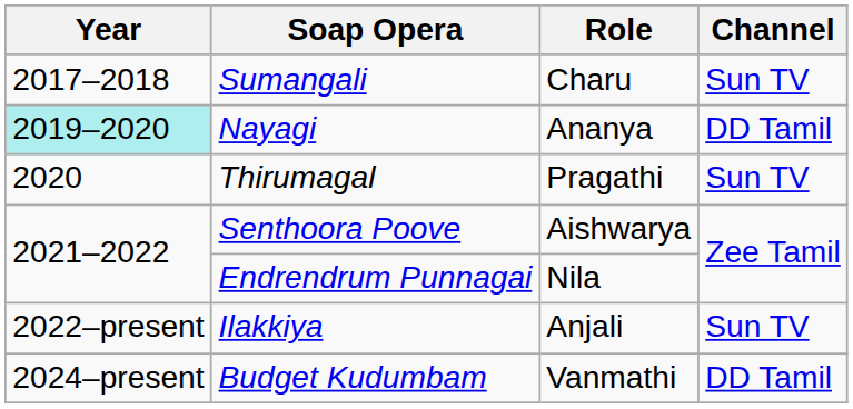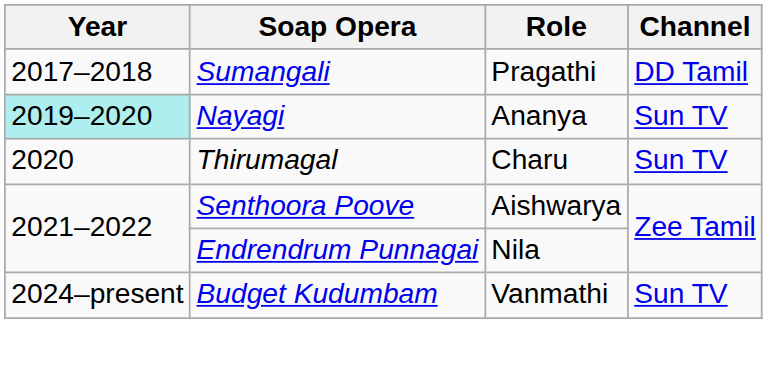Sumangali | Role: Charu -> Pragathi
Sumangali | Channel: Sun TV -> DD Tamil
Nayagi | Channel: DD Tamil -> Sun TV
Thirumagal | Role: Pragathi -> Charu
- row: 2022–present | Ilakkiya | Anjali | Sun TV
Budget Kudumbam | Channel: DD Tamil -> Sun TV
